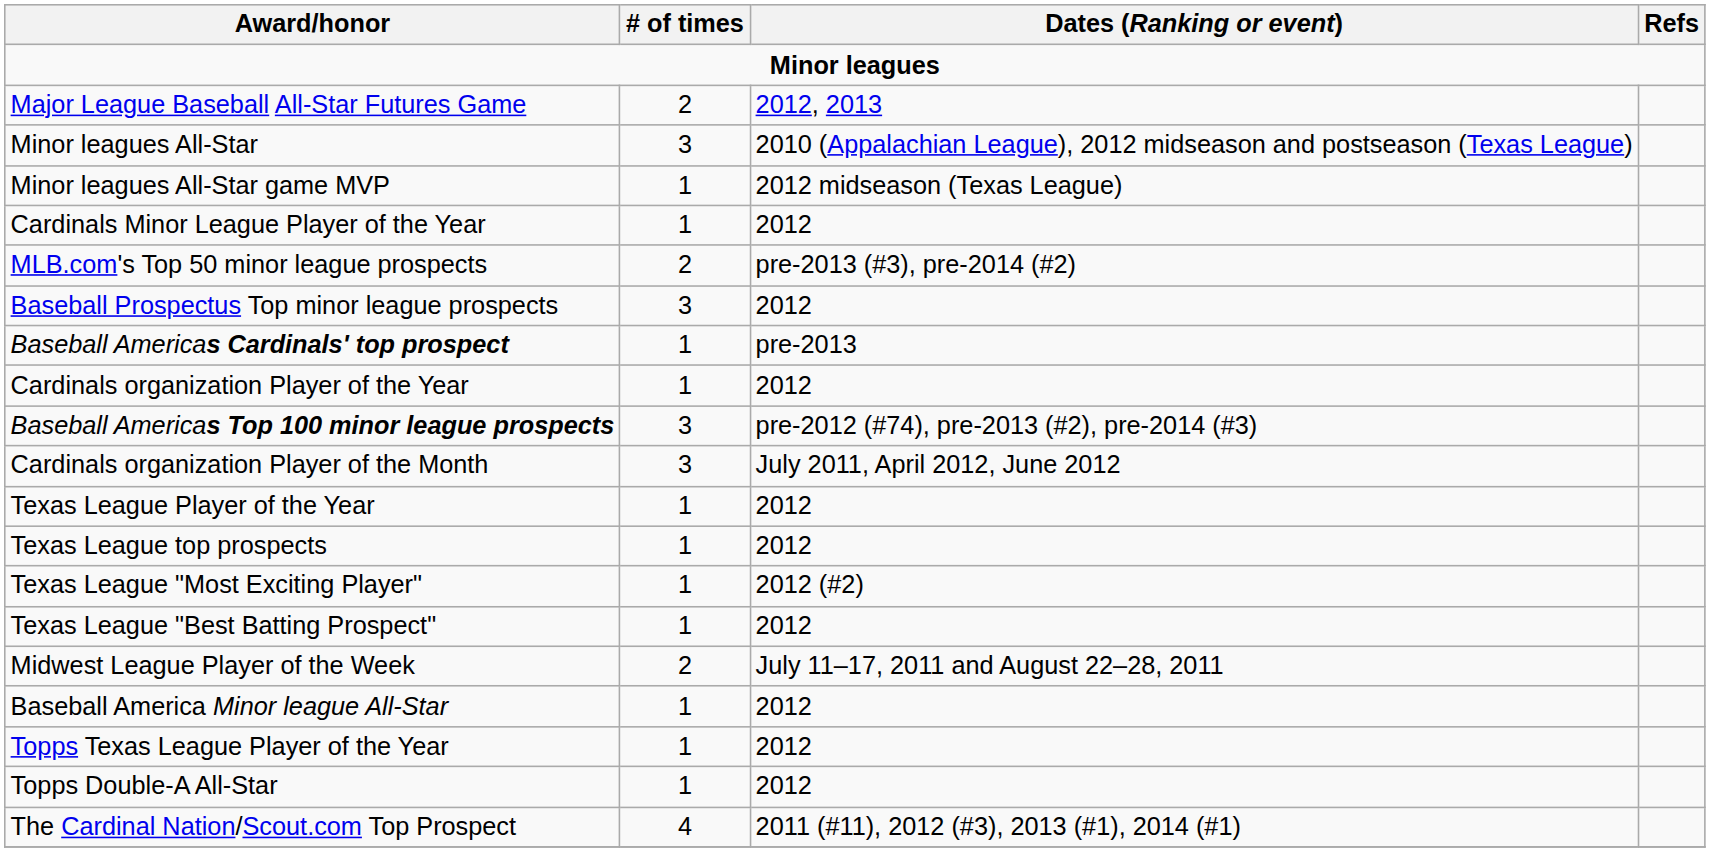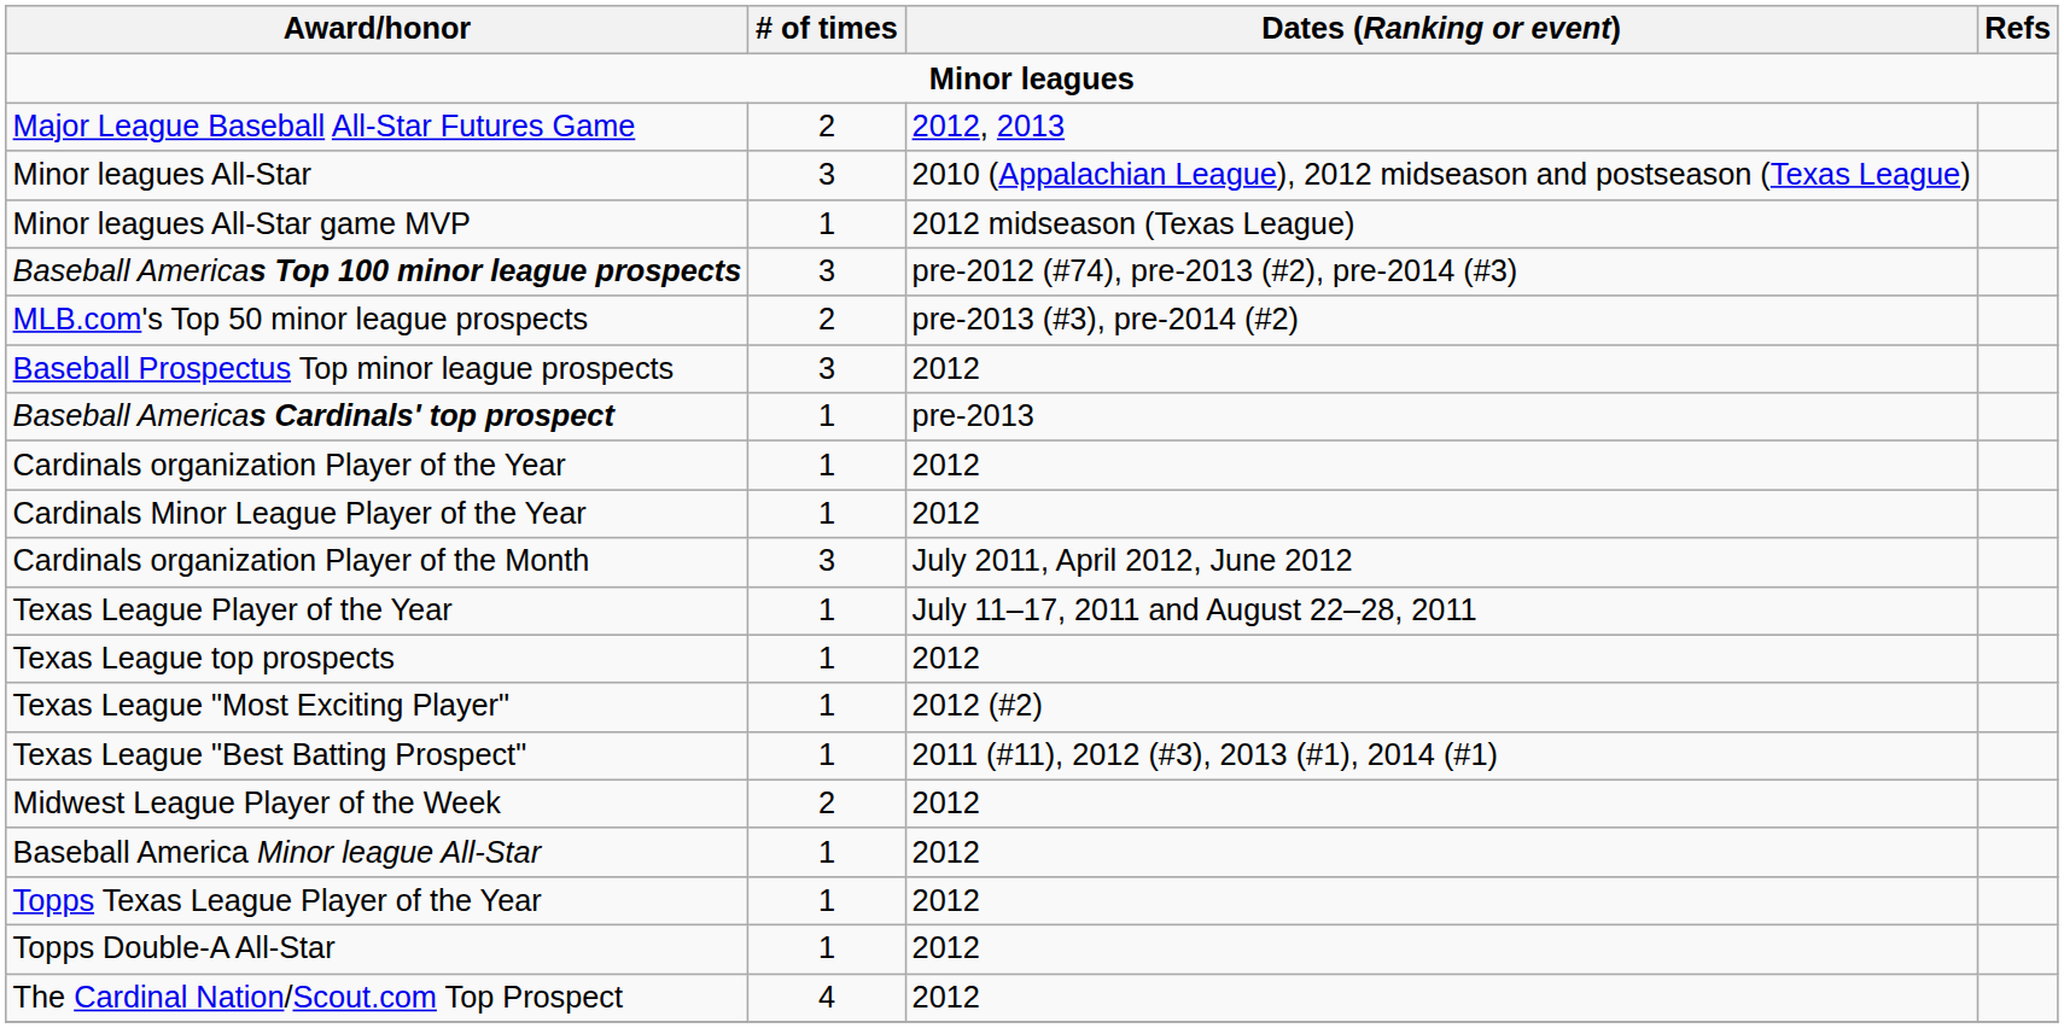rows swapped: Baseball Americas Top 100 minor league prospects <-> Cardinals Minor League Player of the Year
Texas League Player of the Year | Dates (Ranking or event): 2012 -> July 11–17, 2011 and August 22–28, 2011
Texas League "Best Batting Prospect" | Dates (Ranking or event): 2012 -> 2011 (#11), 2012 (#3), 2013 (#1), 2014 (#1)
Midwest League Player of the Week | Dates (Ranking or event): July 11–17, 2011 and August 22–28, 2011 -> 2012
The Cardinal Nation/Scout.com Top Prospect | Dates (Ranking or event): 2011 (#11), 2012 (#3), 2013 (#1), 2014 (#1) -> 2012
